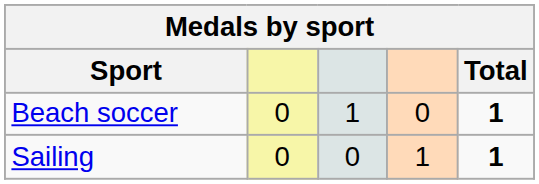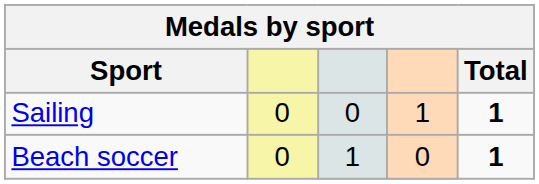rows swapped: Beach soccer <-> Sailing
